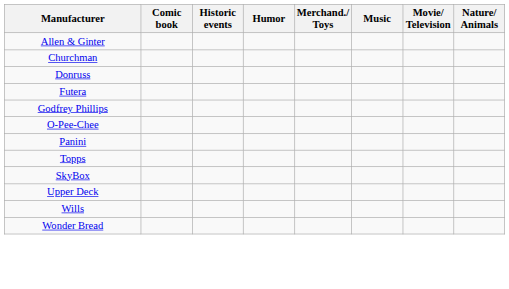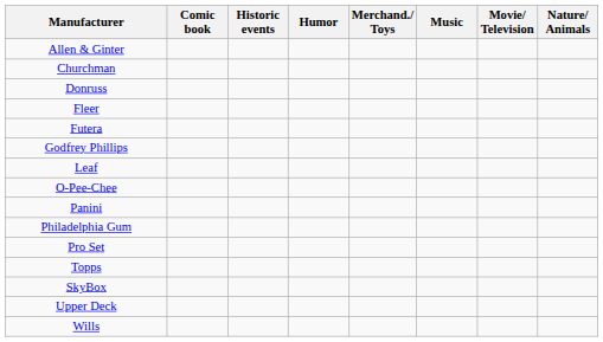+ row: Fleer
+ row: Leaf
+ row: Philadelphia Gum
+ row: Pro Set
- row: Wonder Bread
